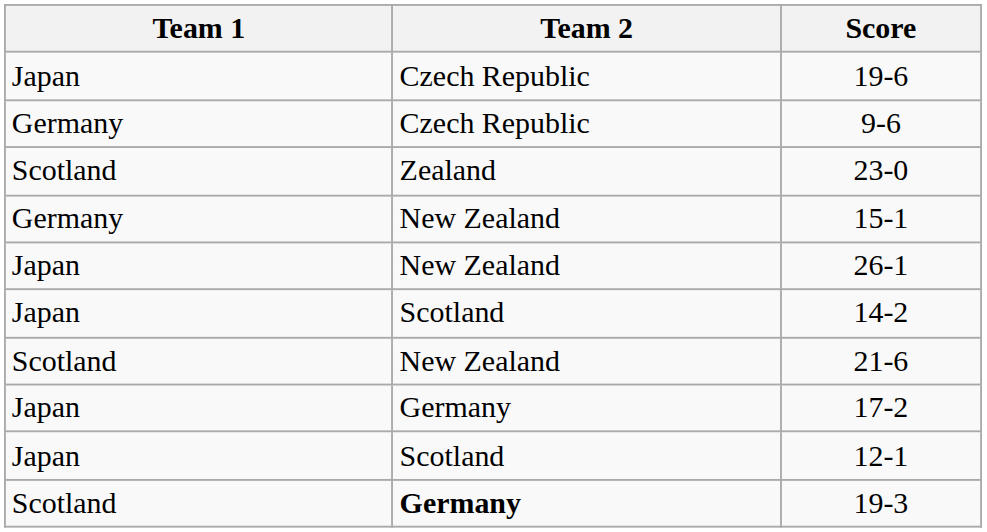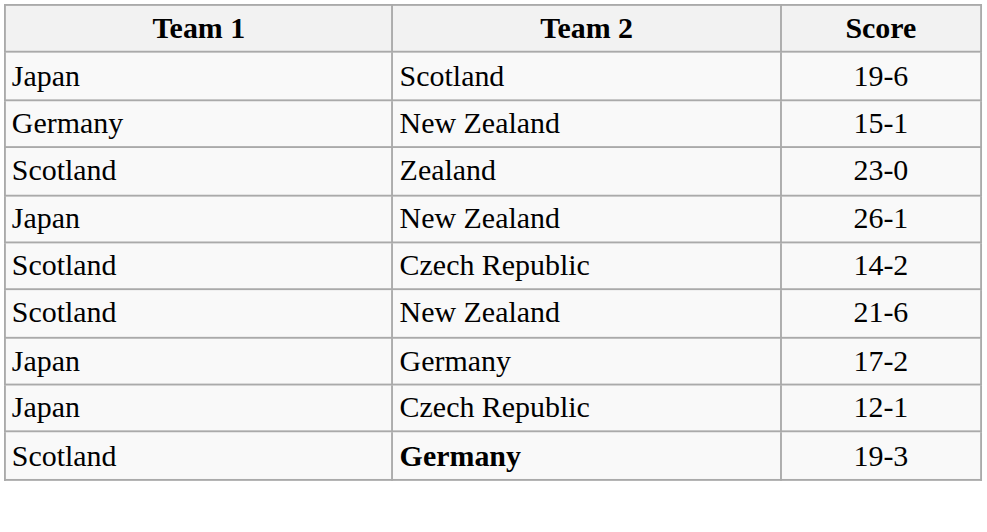19-6 | Team 2: Czech Republic -> Scotland
- row: Germany | Czech Republic | 9-6
rows swapped: 23-0 <-> 15-1
14-2 | Team 1: Japan -> Scotland
14-2 | Team 2: Scotland -> Czech Republic
12-1 | Team 2: Scotland -> Czech Republic
